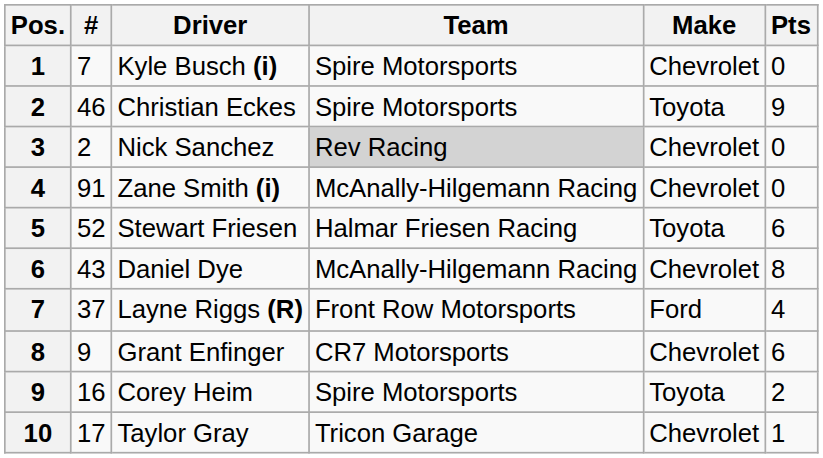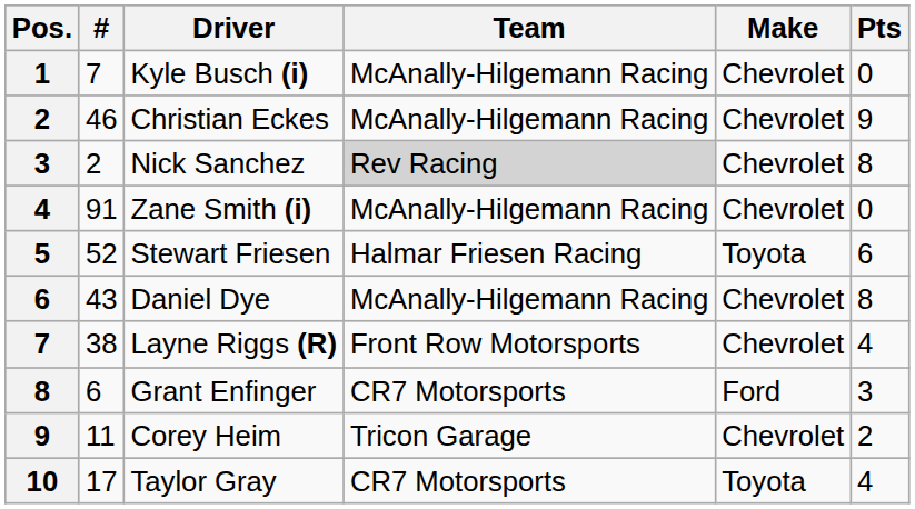Kyle Busch (i) | Team: Spire Motorsports -> McAnally-Hilgemann Racing
Christian Eckes | Team: Spire Motorsports -> McAnally-Hilgemann Racing
Christian Eckes | Make: Toyota -> Chevrolet
Nick Sanchez | Pts: 0 -> 8
Layne Riggs (R) | #: 37 -> 38
Layne Riggs (R) | Make: Ford -> Chevrolet
Grant Enfinger | #: 9 -> 6
Grant Enfinger | Make: Chevrolet -> Ford
Grant Enfinger | Pts: 6 -> 3
Corey Heim | #: 16 -> 11
Corey Heim | Team: Spire Motorsports -> Tricon Garage
Corey Heim | Make: Toyota -> Chevrolet
Taylor Gray | Team: Tricon Garage -> CR7 Motorsports
Taylor Gray | Make: Chevrolet -> Toyota
Taylor Gray | Pts: 1 -> 4
